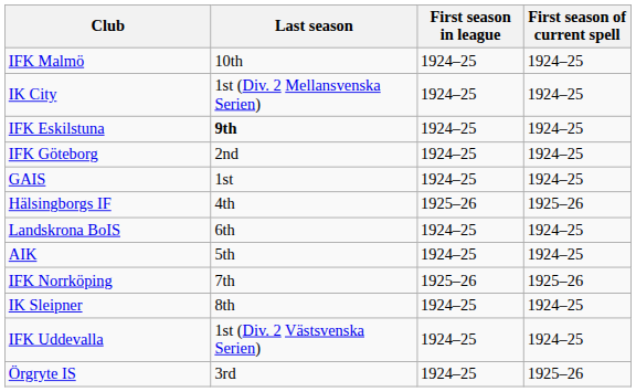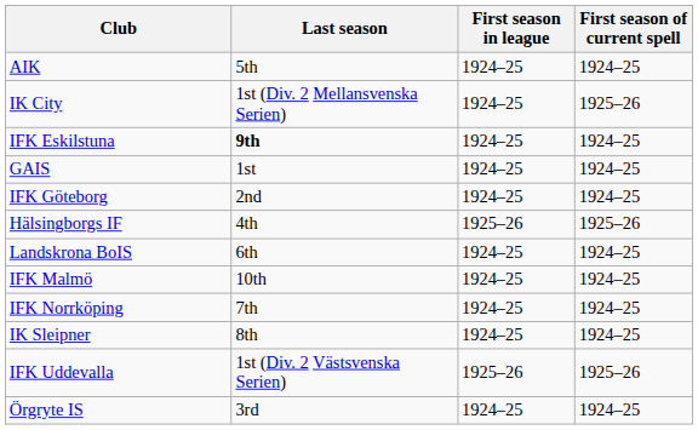rows swapped: AIK <-> IFK Malmö
IK City | First season of current spell: 1924–25 -> 1925–26
rows swapped: GAIS <-> IFK Göteborg
IFK Norrköping | First season in league: 1925–26 -> 1924–25
IFK Norrköping | First season of current spell: 1925–26 -> 1924–25
IFK Uddevalla | First season in league: 1924–25 -> 1925–26
IFK Uddevalla | First season of current spell: 1924–25 -> 1925–26
Örgryte IS | First season of current spell: 1925–26 -> 1924–25
